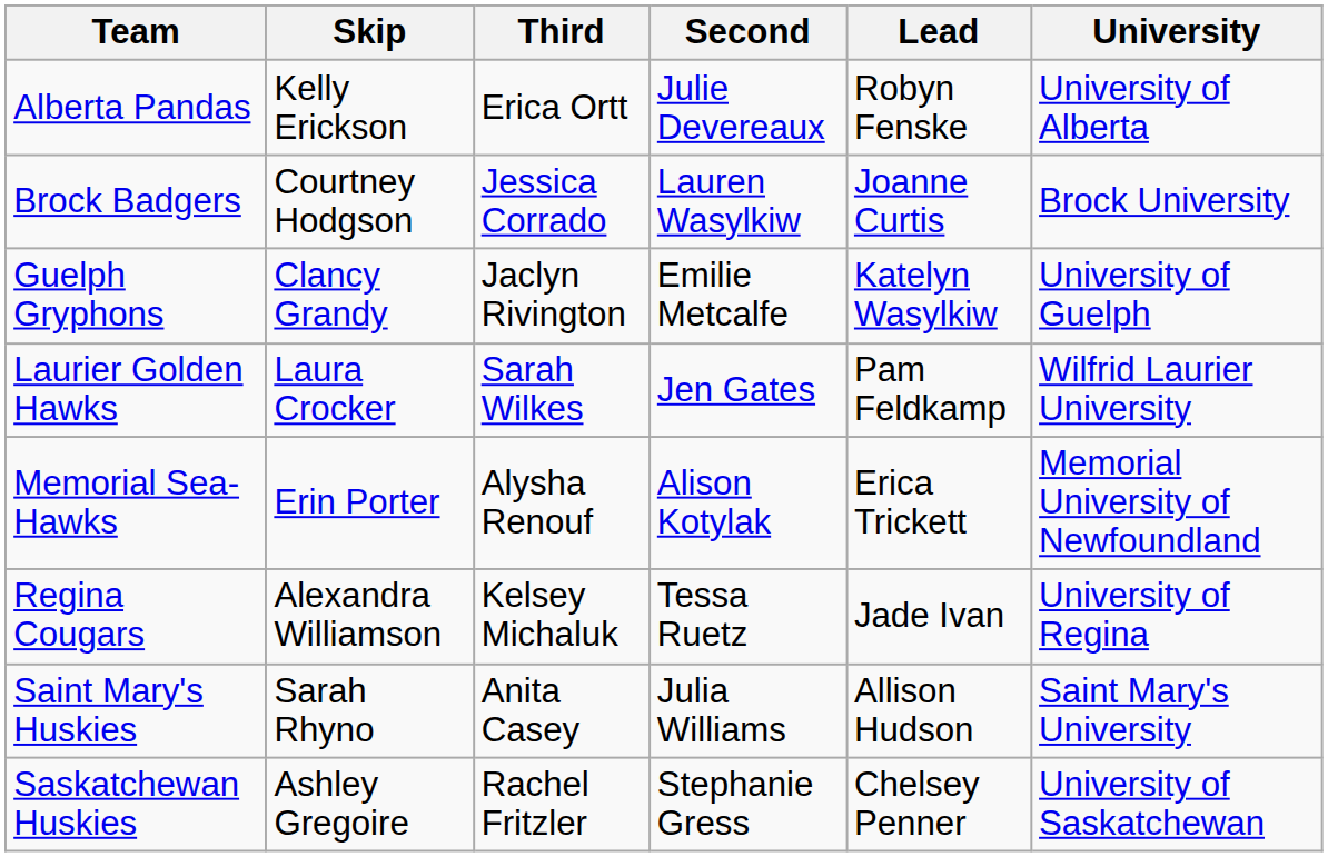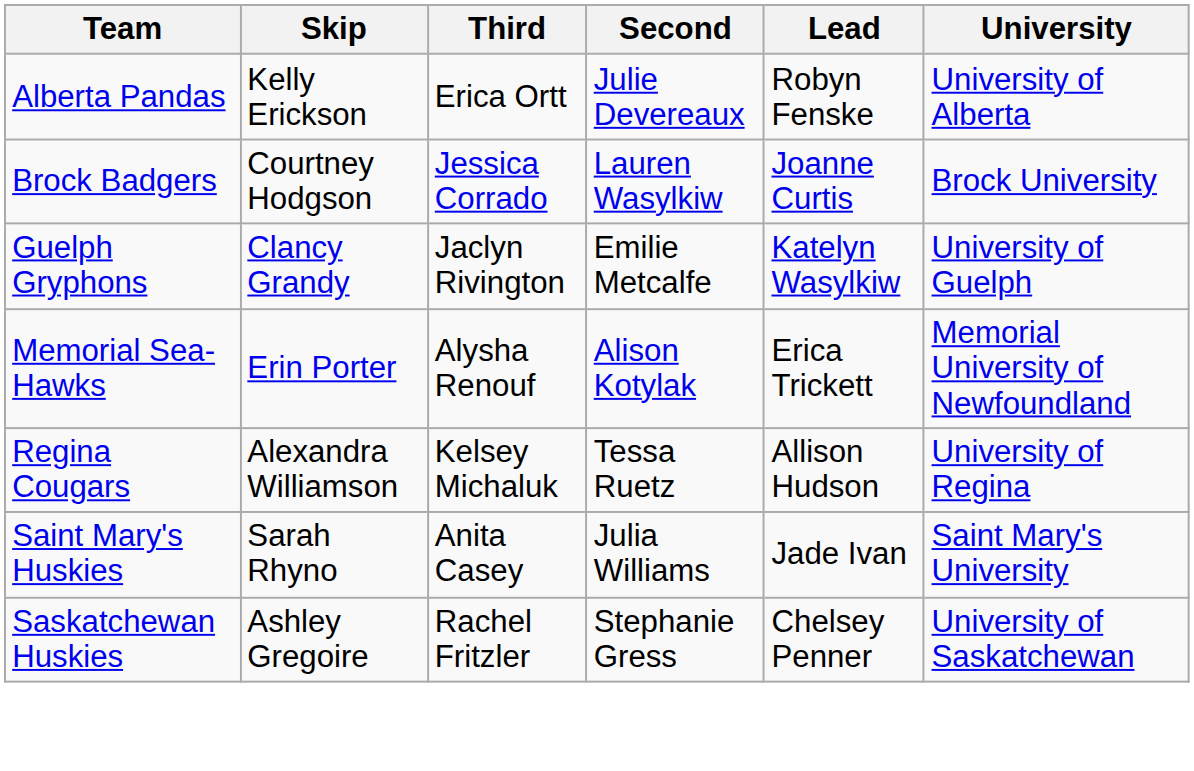- row: Laurier Golden Hawks | Laura Crocker | Sarah Wilkes | Jen Gates | Pam Feldkamp | Wilfrid Laurier University
Regina Cougars | Lead: Jade Ivan -> Allison Hudson
Saint Mary's Huskies | Lead: Allison Hudson -> Jade Ivan
